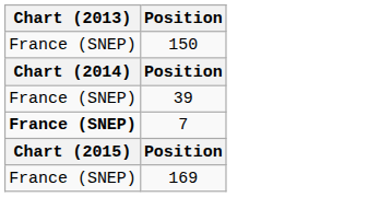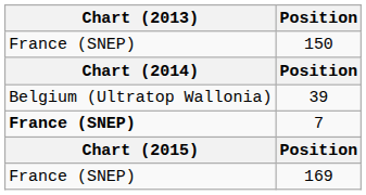39 | Chart (2013): France (SNEP) -> Belgium (Ultratop Wallonia)
